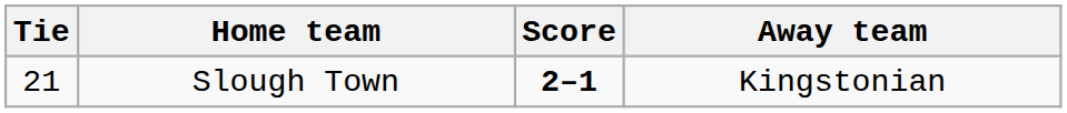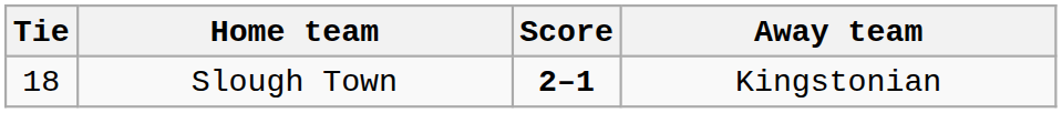Slough Town | Tie: 21 -> 18
